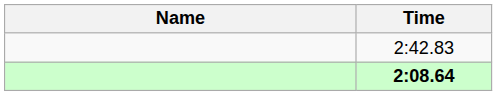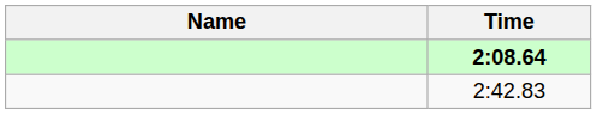rows swapped: 2:08.64 <-> 2:42.83
